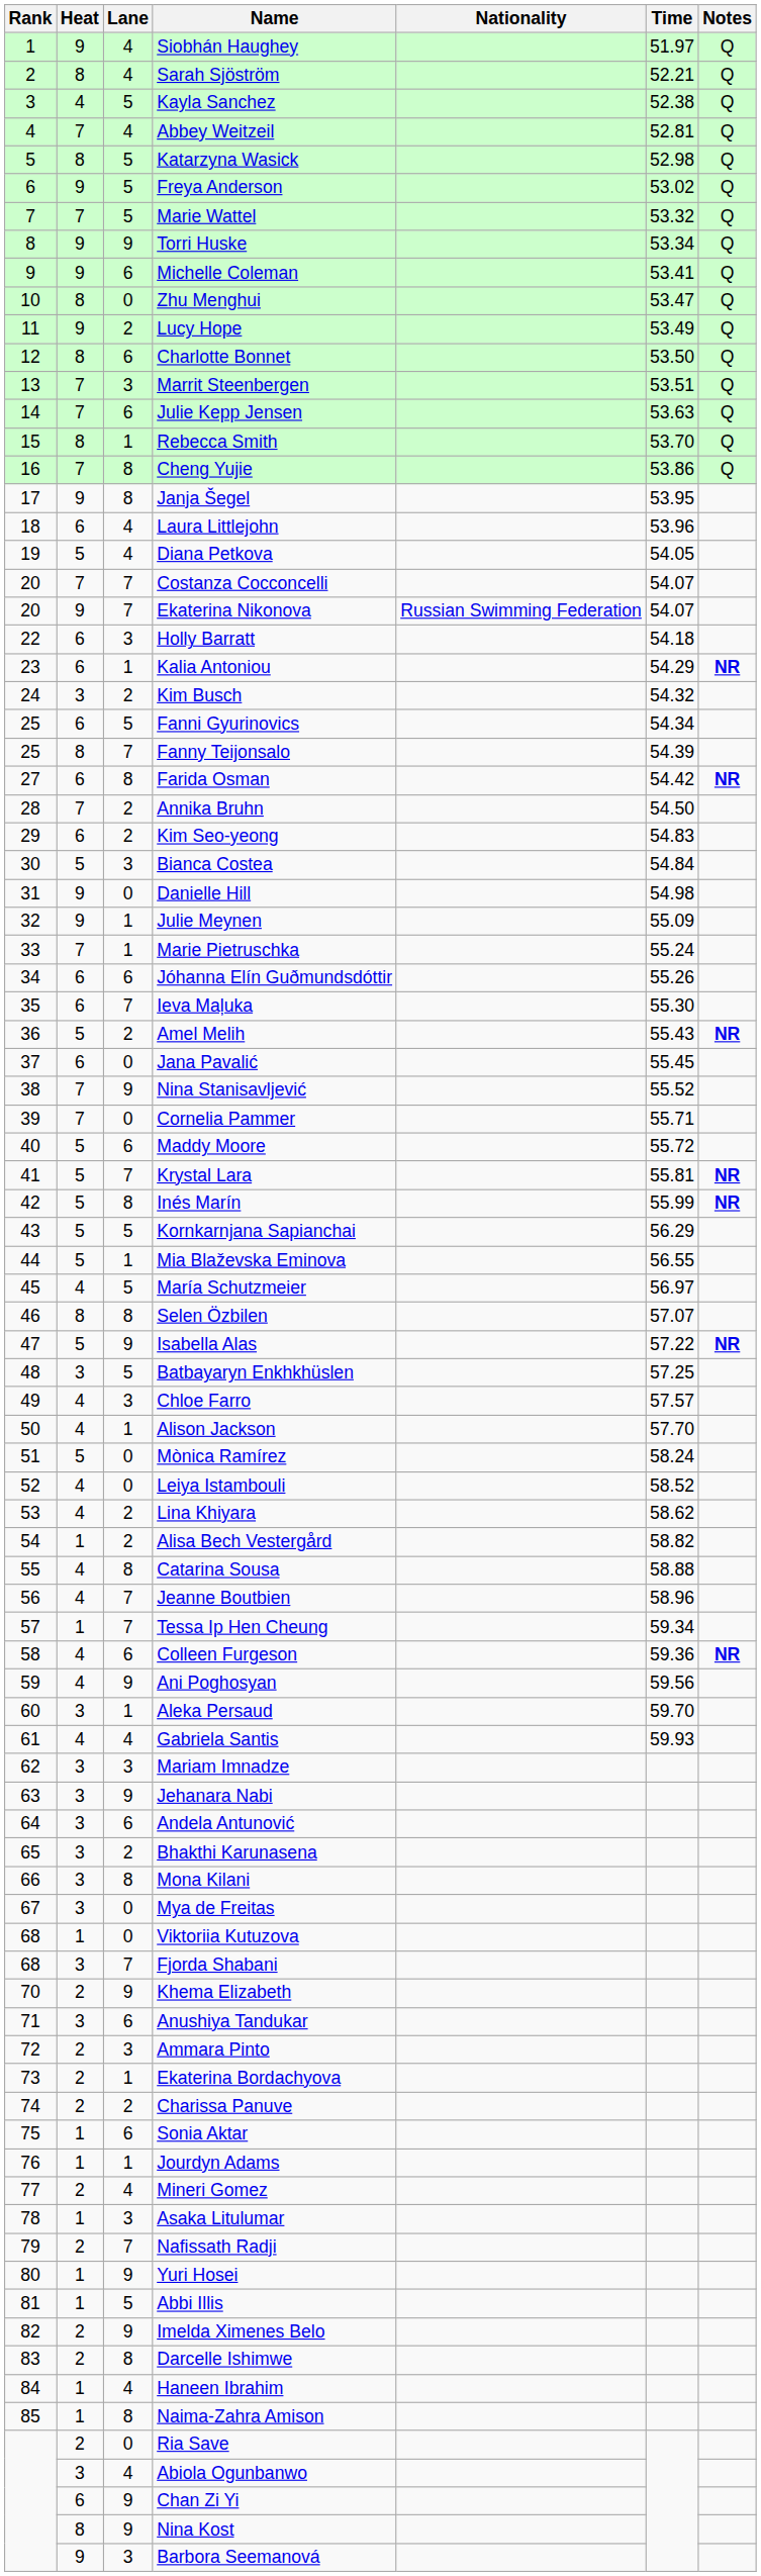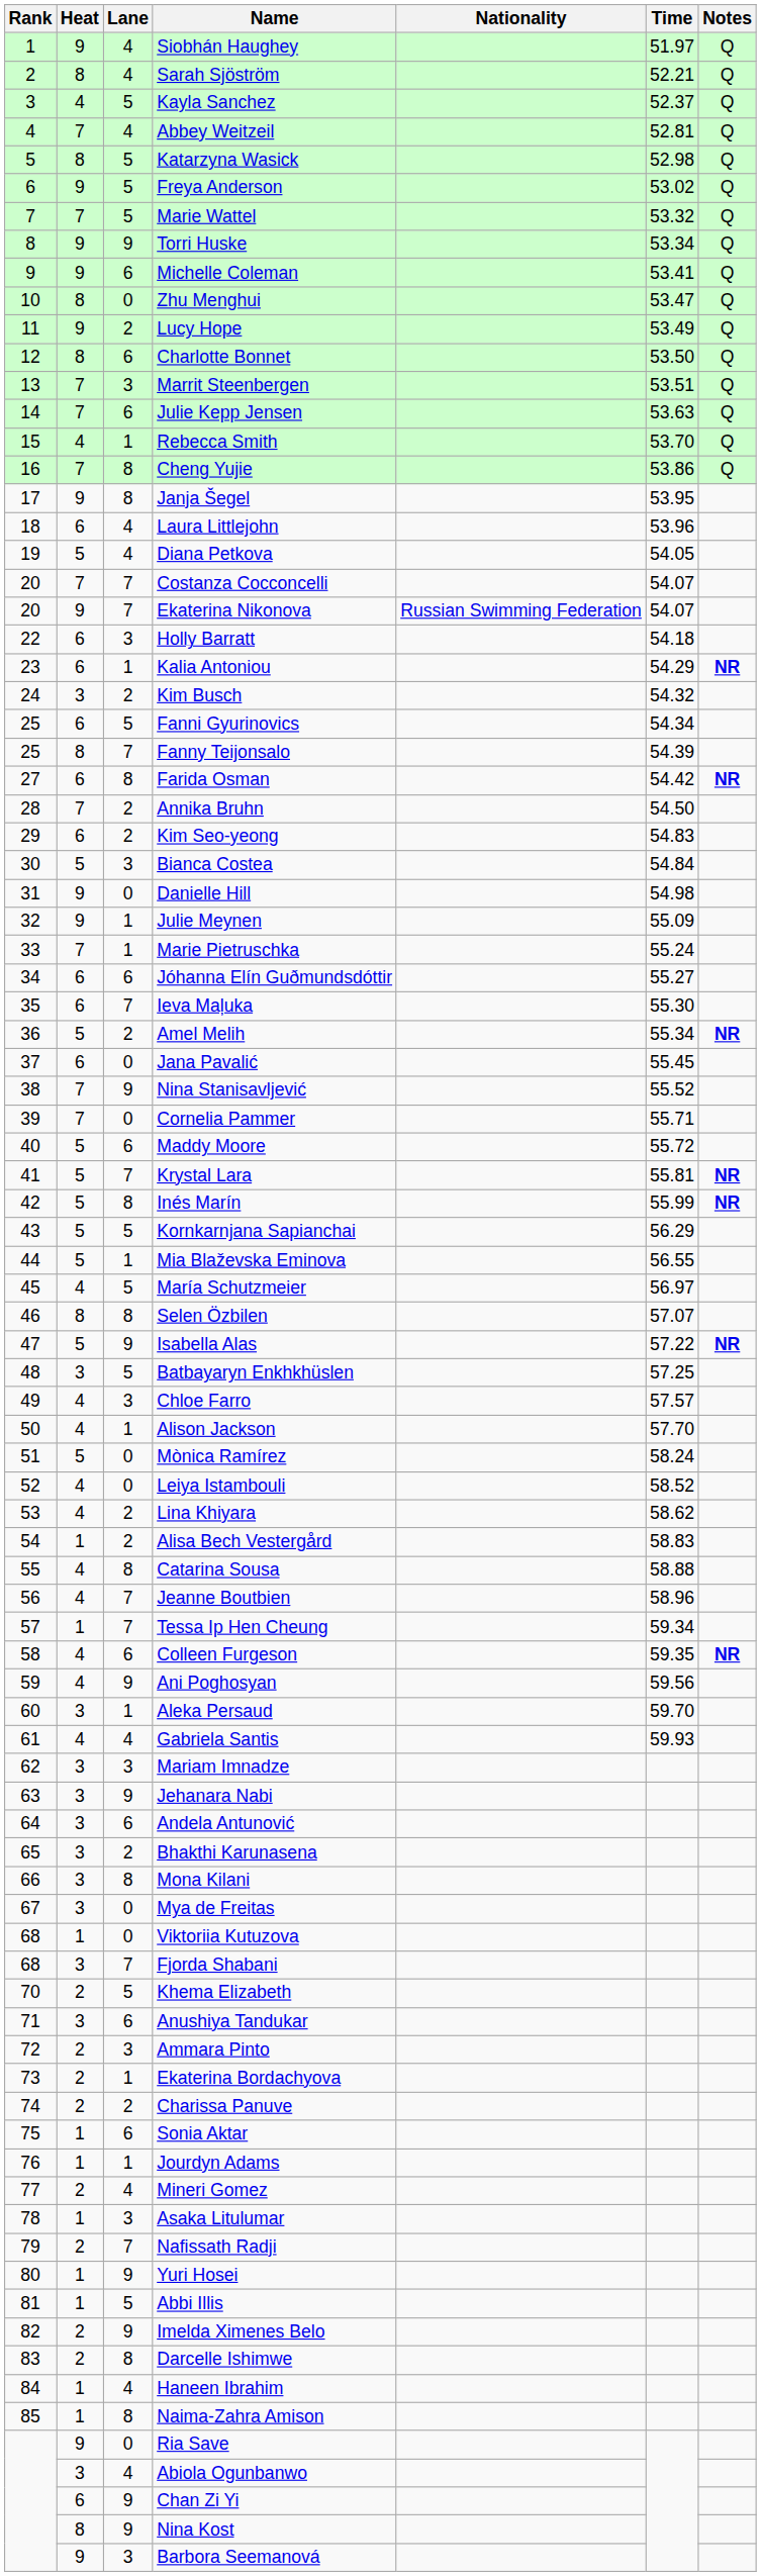Kayla Sanchez | Time: 52.38 -> 52.37
Rebecca Smith | Heat: 8 -> 4
Jóhanna Elín Guðmundsdóttir | Time: 55.26 -> 55.27
Amel Melih | Time: 55.43 -> 55.34
Alisa Bech Vestergård | Time: 58.82 -> 58.83
Colleen Furgeson | Time: 59.36 -> 59.35
Khema Elizabeth | Lane: 9 -> 5
Ria Save | Heat: 2 -> 9
